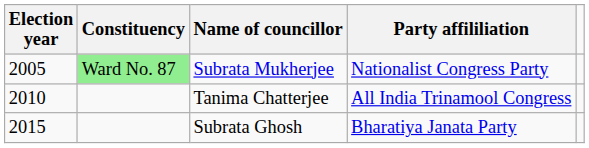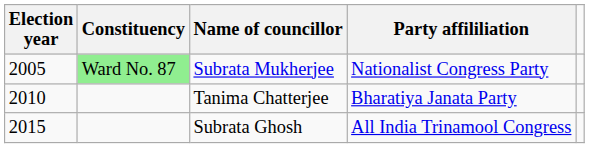Tanima Chatterjee | Party affililiation: All India Trinamool Congress -> Bharatiya Janata Party
Subrata Ghosh | Party affililiation: Bharatiya Janata Party -> All India Trinamool Congress
